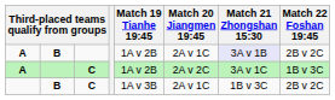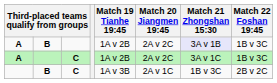A / B | Match 20 Jiangmen 19:45: 2A v 1C -> 2A v 2C
A / B | Match 22 Foshan 19:45: 2B v 2C -> 1B v 3C
